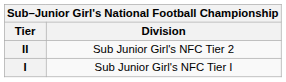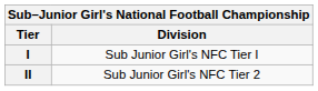rows swapped: I <-> II
